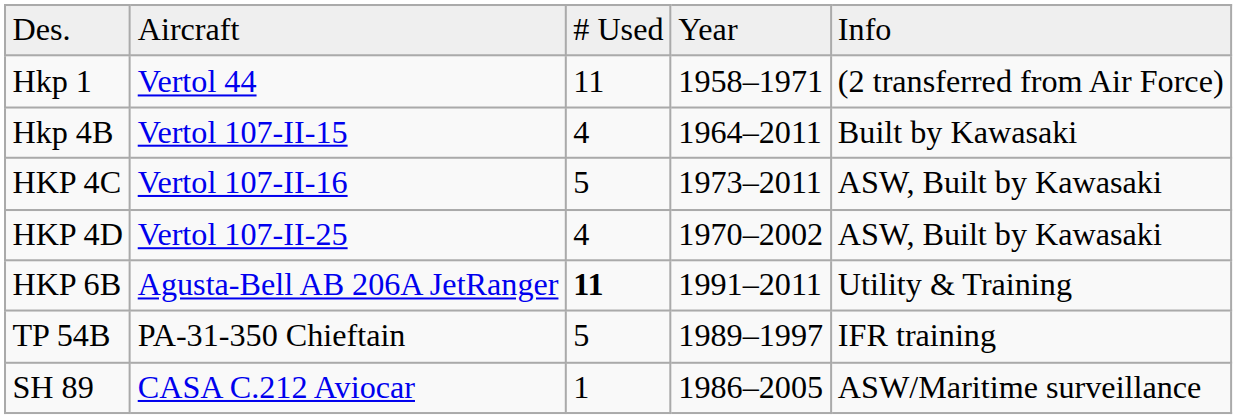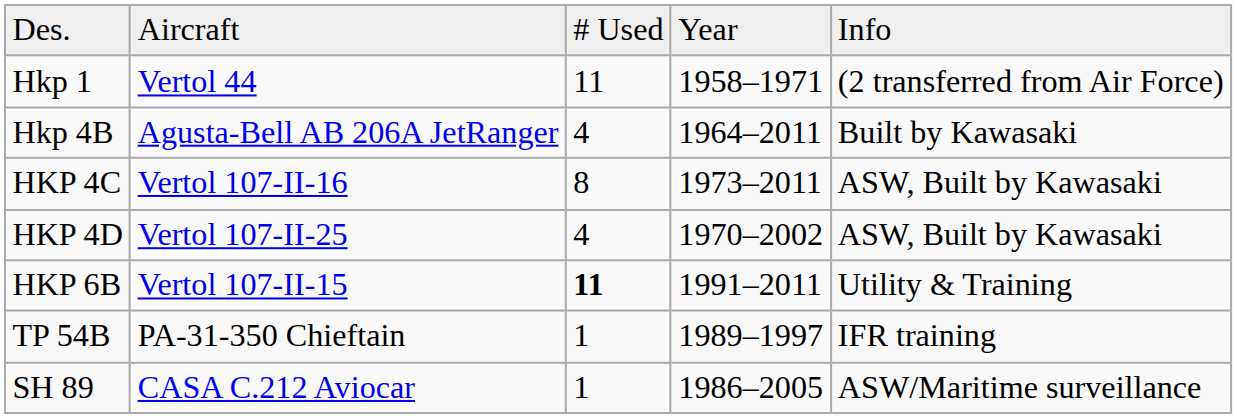Hkp 4B | column 2: Vertol 107-II-15 -> Agusta-Bell AB 206A JetRanger
HKP 4C | column 3: 5 -> 8
HKP 6B | column 2: Agusta-Bell AB 206A JetRanger -> Vertol 107-II-15
TP 54B | column 3: 5 -> 1
